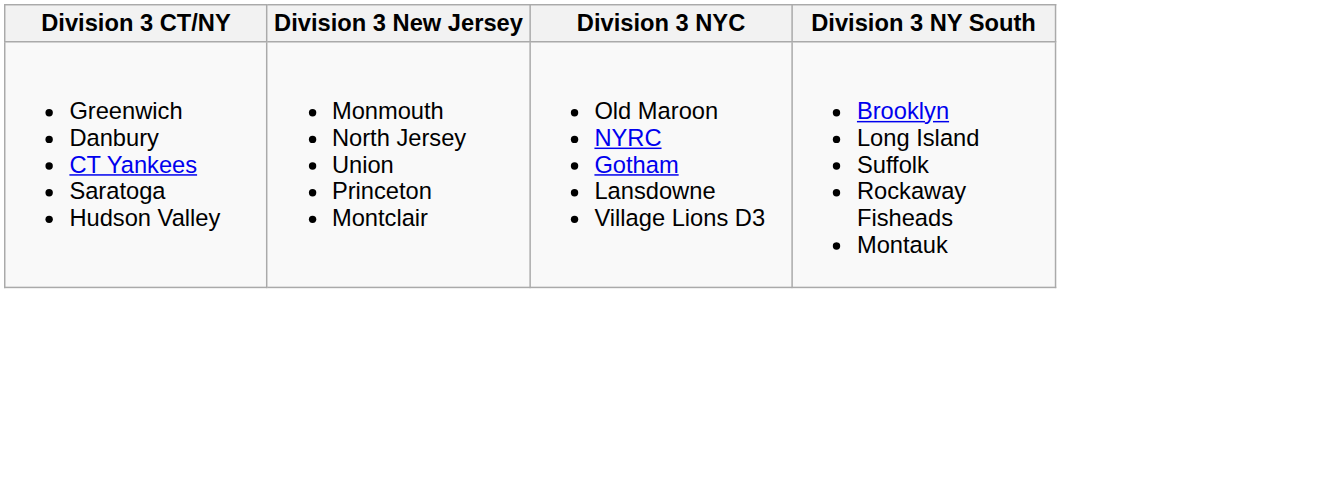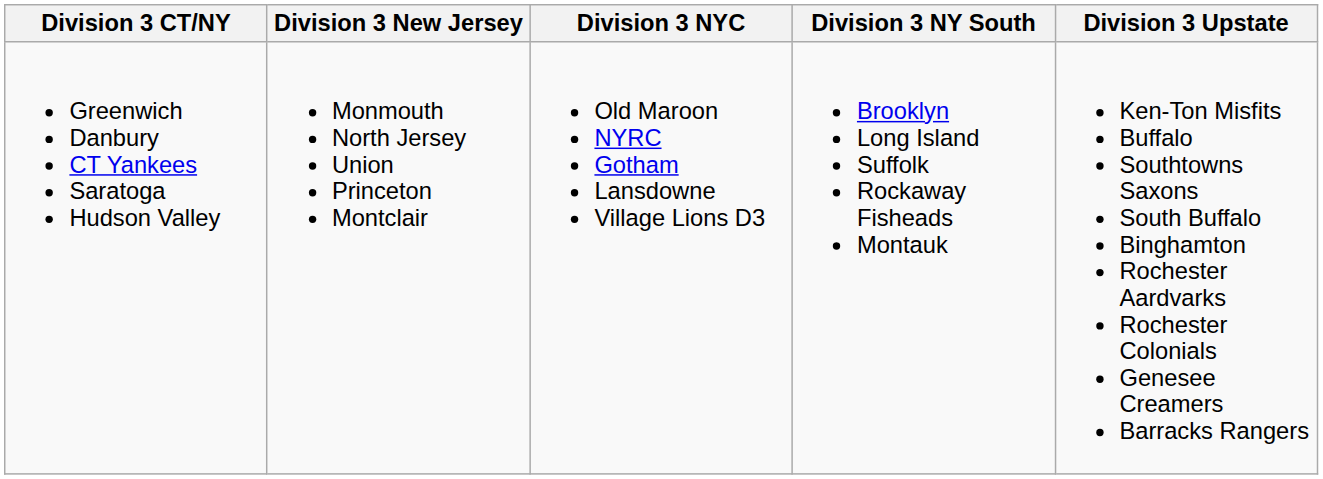+ column: Division 3 Upstate | Ken-Ton Misfits Buffalo Southtowns Saxons South Buffalo Binghamton Rochester Aardvarks Rochester Colonials Genesee Creamers Barracks Rangers
